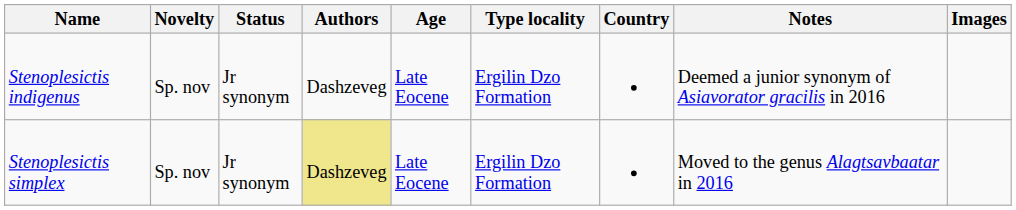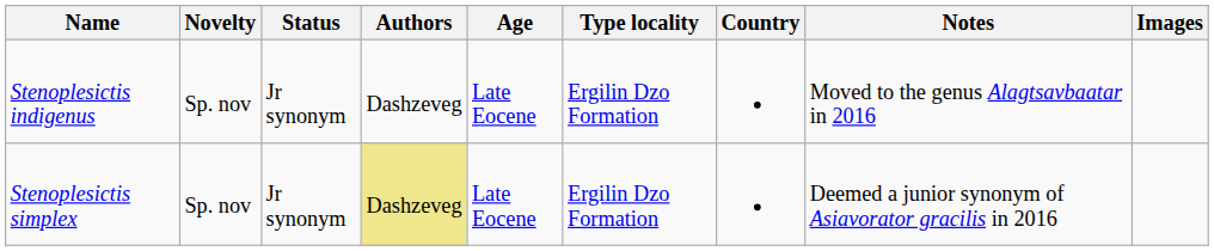Stenoplesictis indigenus | Notes: Deemed a junior synonym of Asiavorator gracilis in 2016 -> Moved to the genus Alagtsavbaatar in 2016
Stenoplesictis simplex | Notes: Moved to the genus Alagtsavbaatar in 2016 -> Deemed a junior synonym of Asiavorator gracilis in 2016
